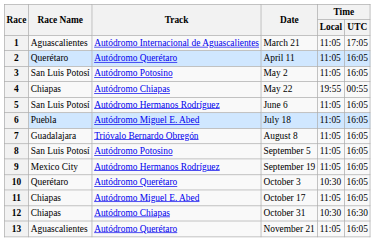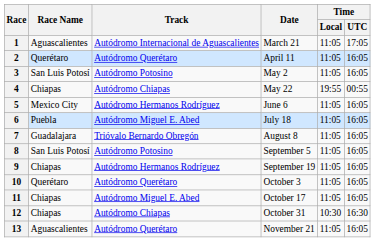5 | Race Name: San Luis Potosí -> Mexico City
9 | Race Name: Mexico City -> Chiapas
10 | Time / Local: 10:30 -> 11:05
